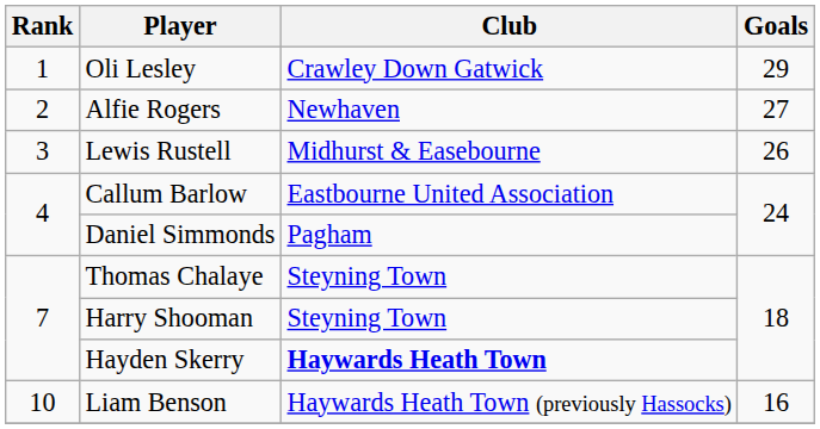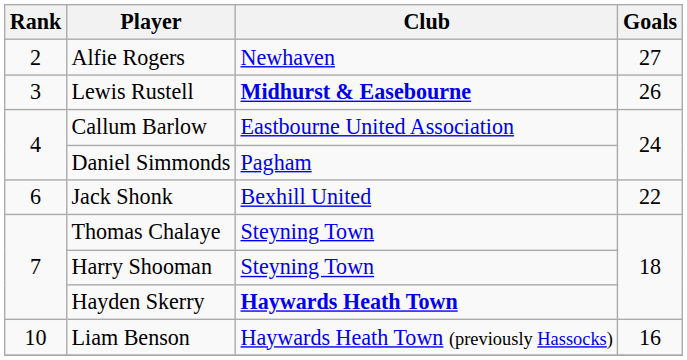- row: 1 | Oli Lesley | Crawley Down Gatwick | 29
Lewis Rustell | Club: normal -> bold
+ row: 6 | Jack Shonk | Bexhill United | 22
